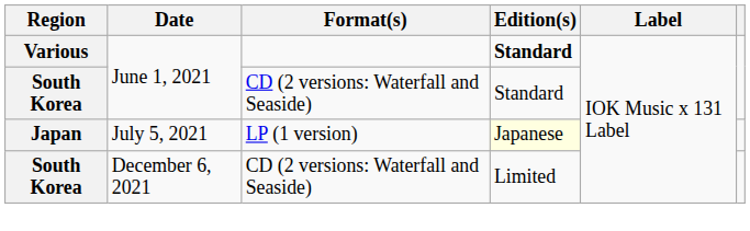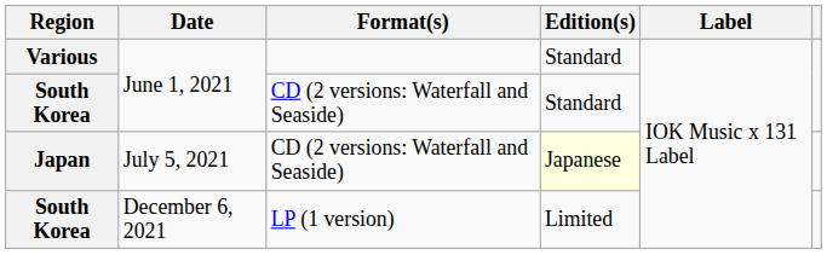Various | Edition(s): bold -> normal
Japan | Format(s): LP (1 version) -> CD (2 versions: Waterfall and Seaside)
South Korea / December 6, 2021 | Format(s): CD (2 versions: Waterfall and Seaside) -> LP (1 version)
